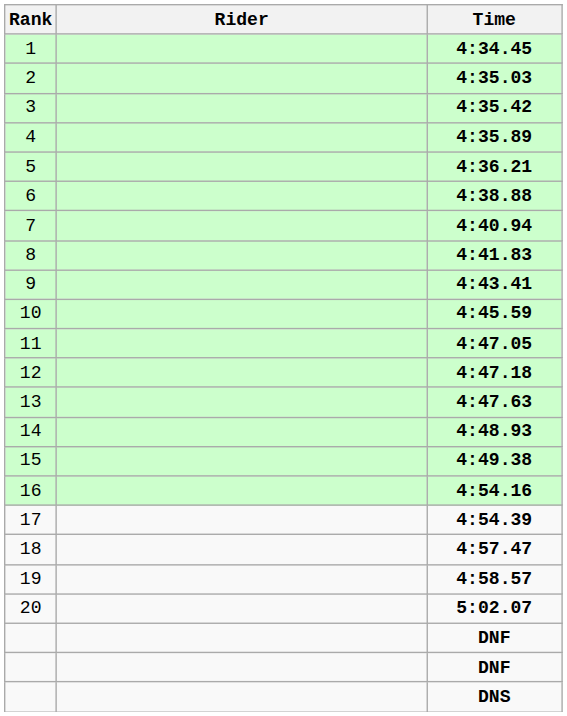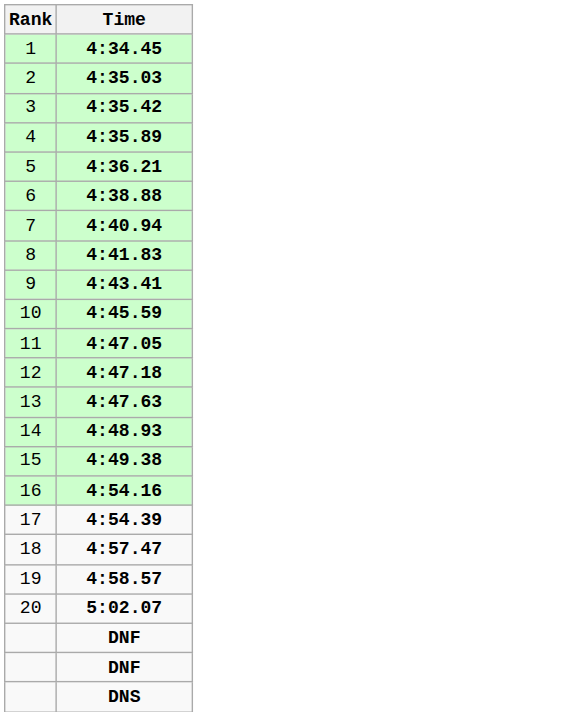- column: Rider
